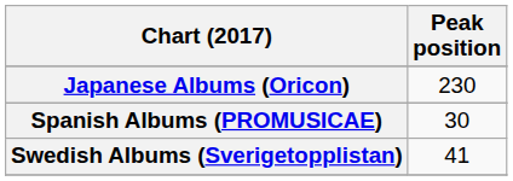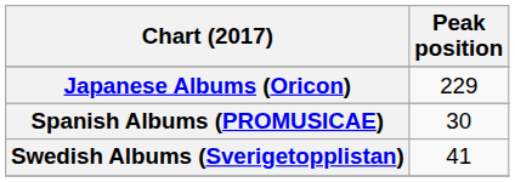Japanese Albums (Oricon) | Peak position: 230 -> 229
